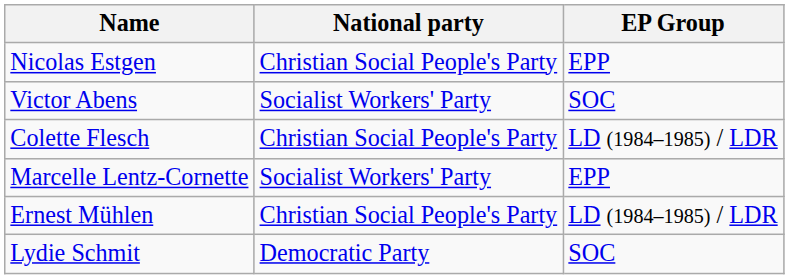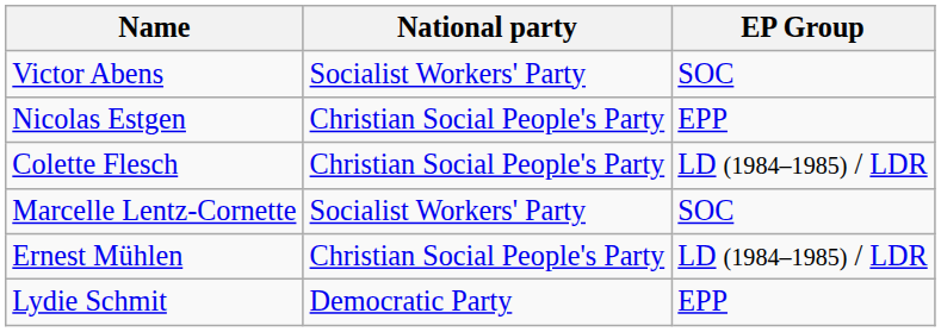rows swapped: Victor Abens <-> Nicolas Estgen
Marcelle Lentz-Cornette | EP Group: EPP -> SOC
Lydie Schmit | EP Group: SOC -> EPP
